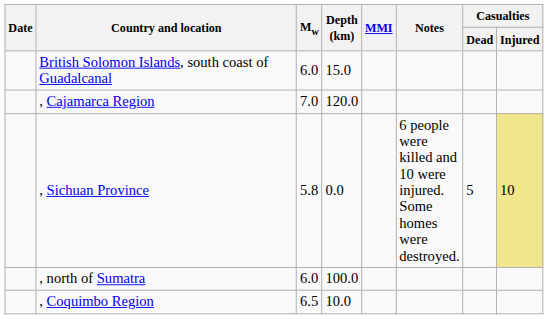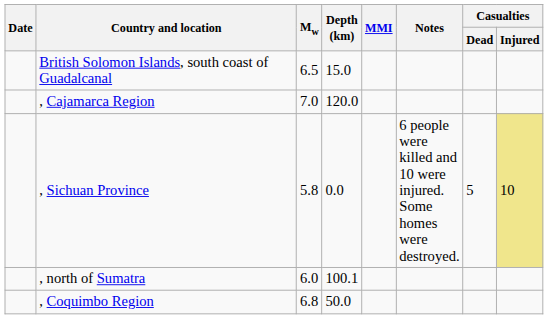British Solomon Islands, south coast of Guadalcanal | Mw: 6.0 -> 6.5
, north of Sumatra | Depth (km): 100.0 -> 100.1
, Coquimbo Region | Mw: 6.5 -> 6.8
, Coquimbo Region | Depth (km): 10.0 -> 50.0
